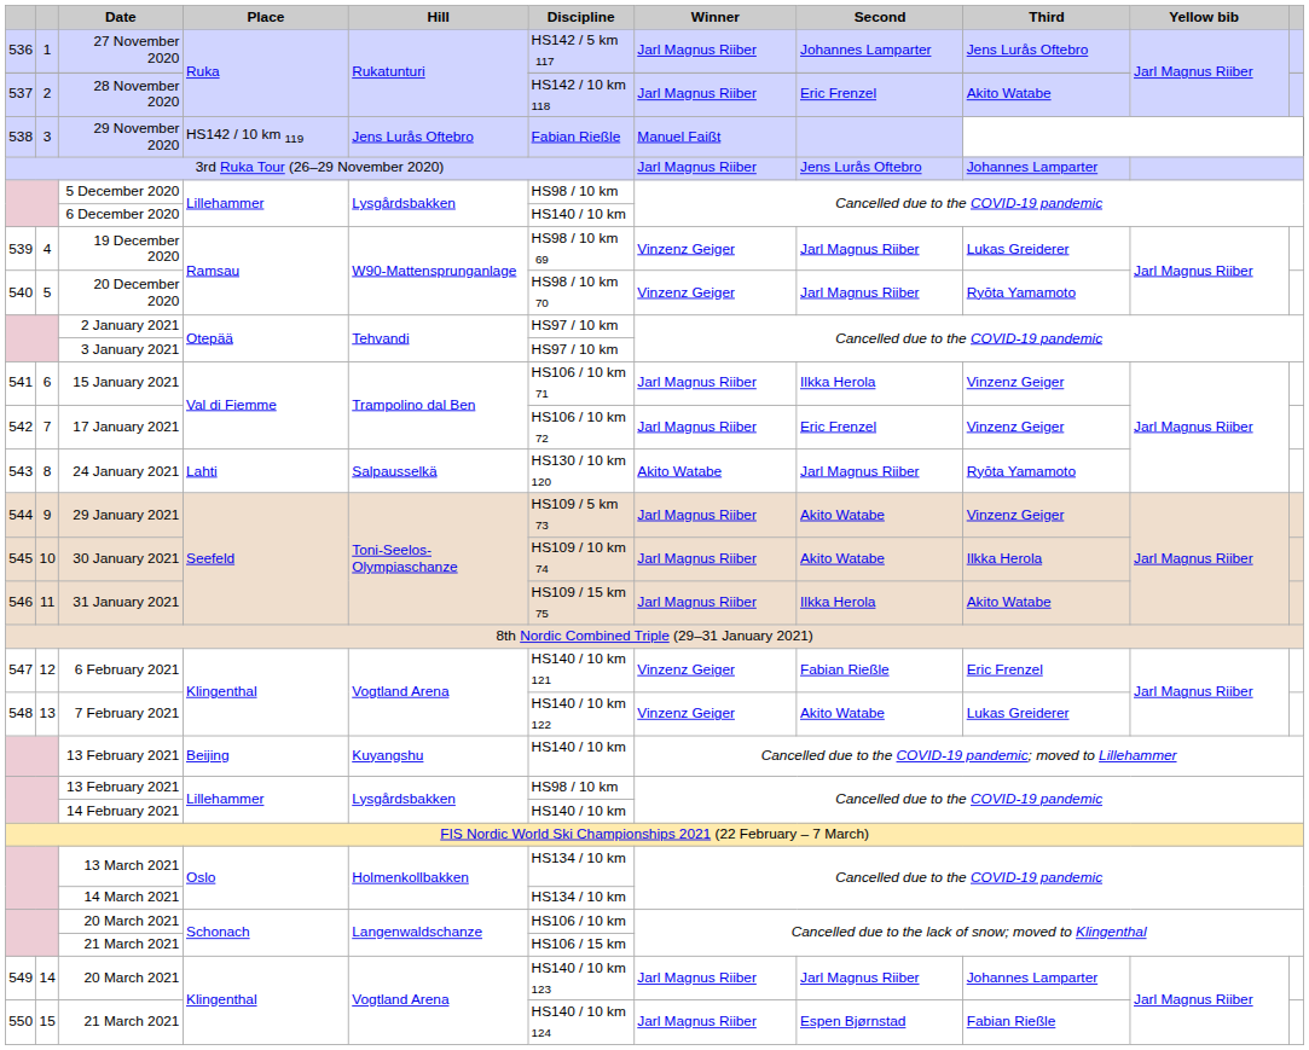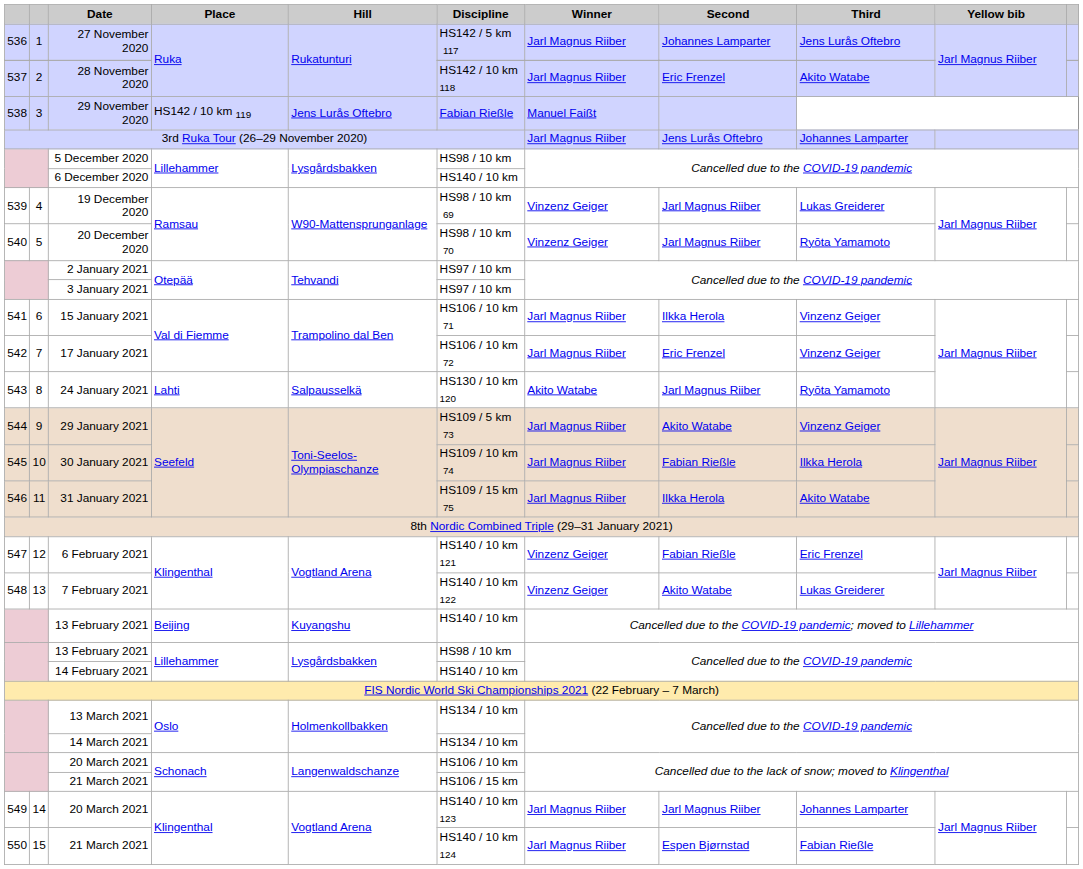30 January 2021 | Second: Akito Watabe -> Fabian Rießle
